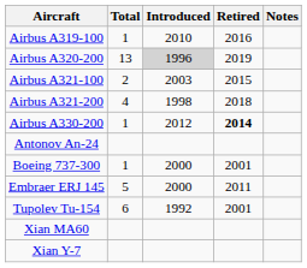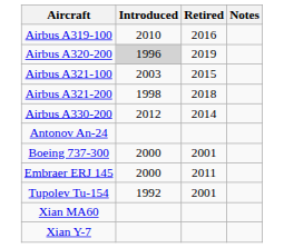- column: Total | 1 | 13 | 2 | 4 | 1 | 1 | 5 | 6
Airbus A330-200 | Retired: bold -> normal
